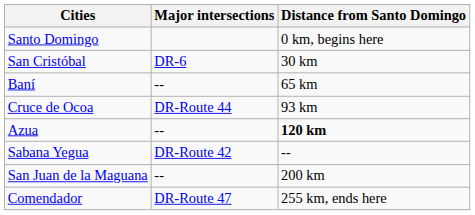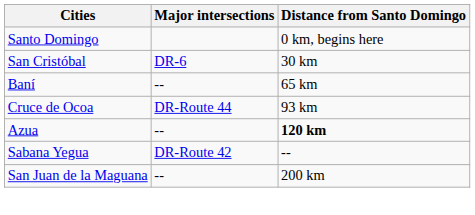- row: Comendador | DR-Route 47 | 255 km, ends here
